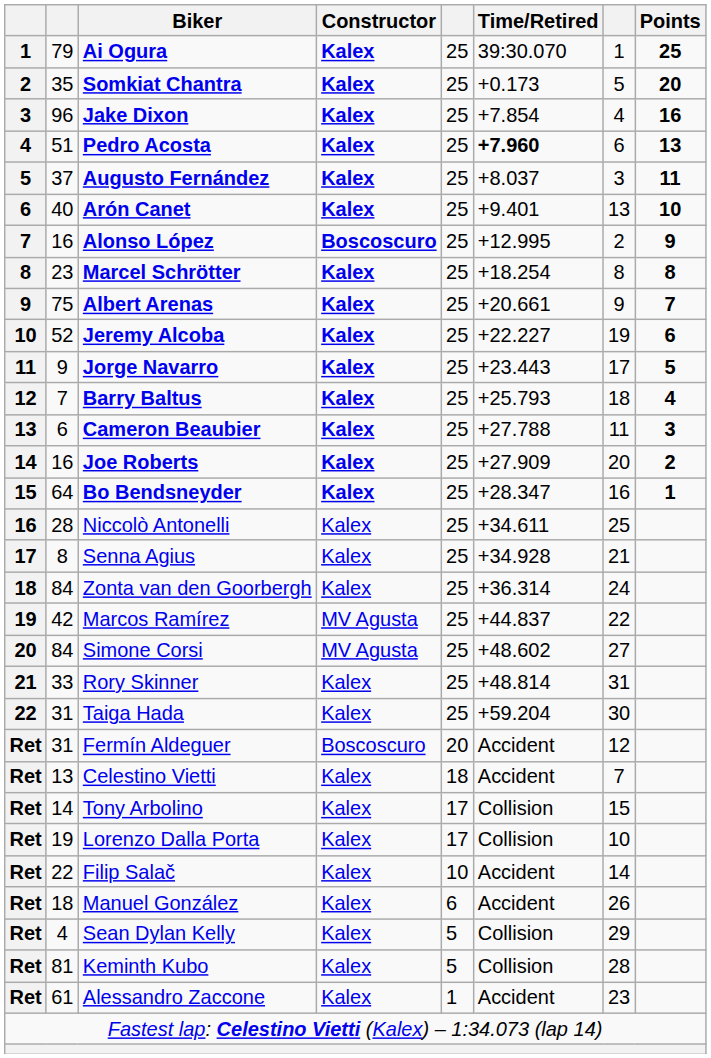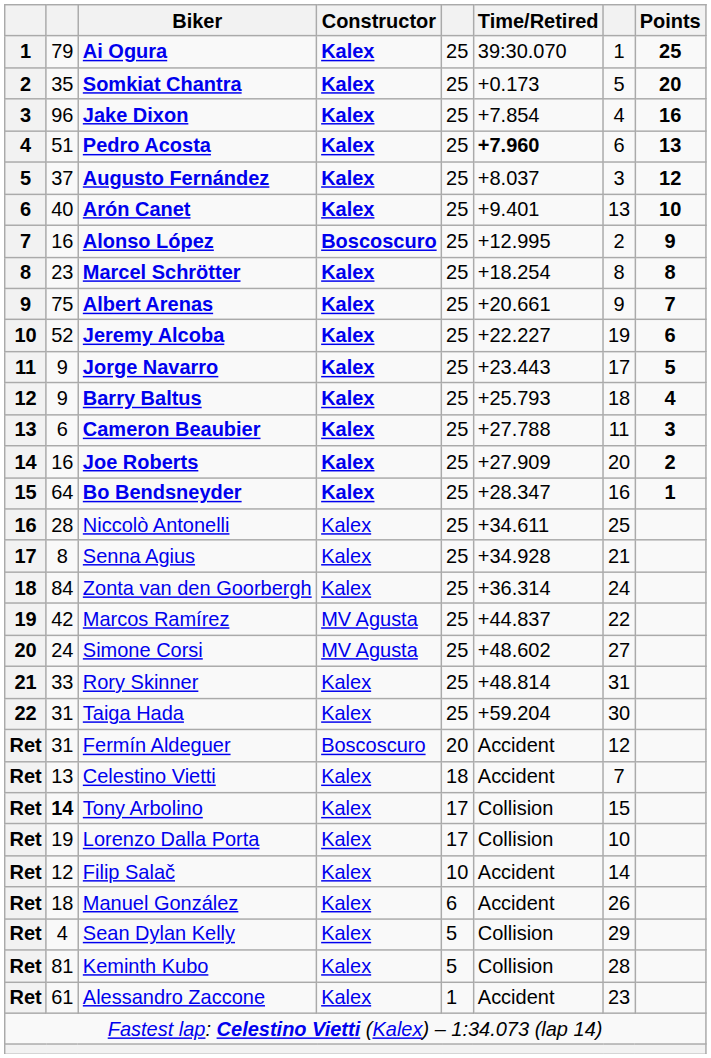Augusto Fernández | Points: 11 -> 12
Barry Baltus | column 2: 7 -> 9
Simone Corsi | column 2: 84 -> 24
Tony Arbolino | column 2: normal -> bold
Filip Salač | column 2: 22 -> 12
